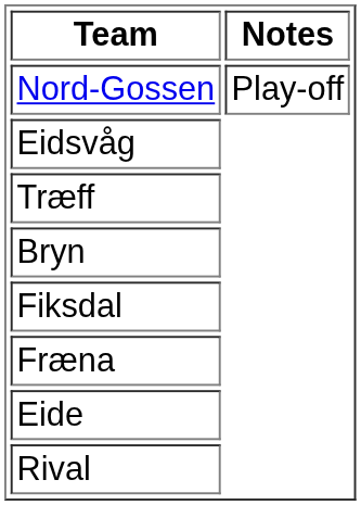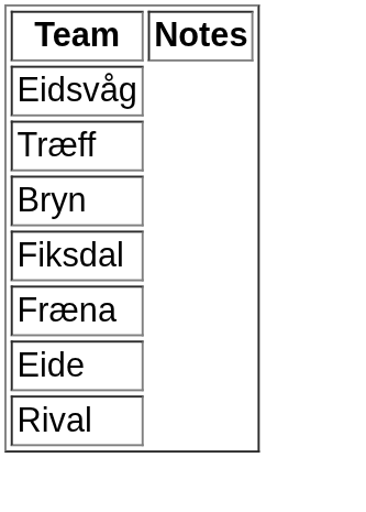- row: Nord-Gossen | Play-off
